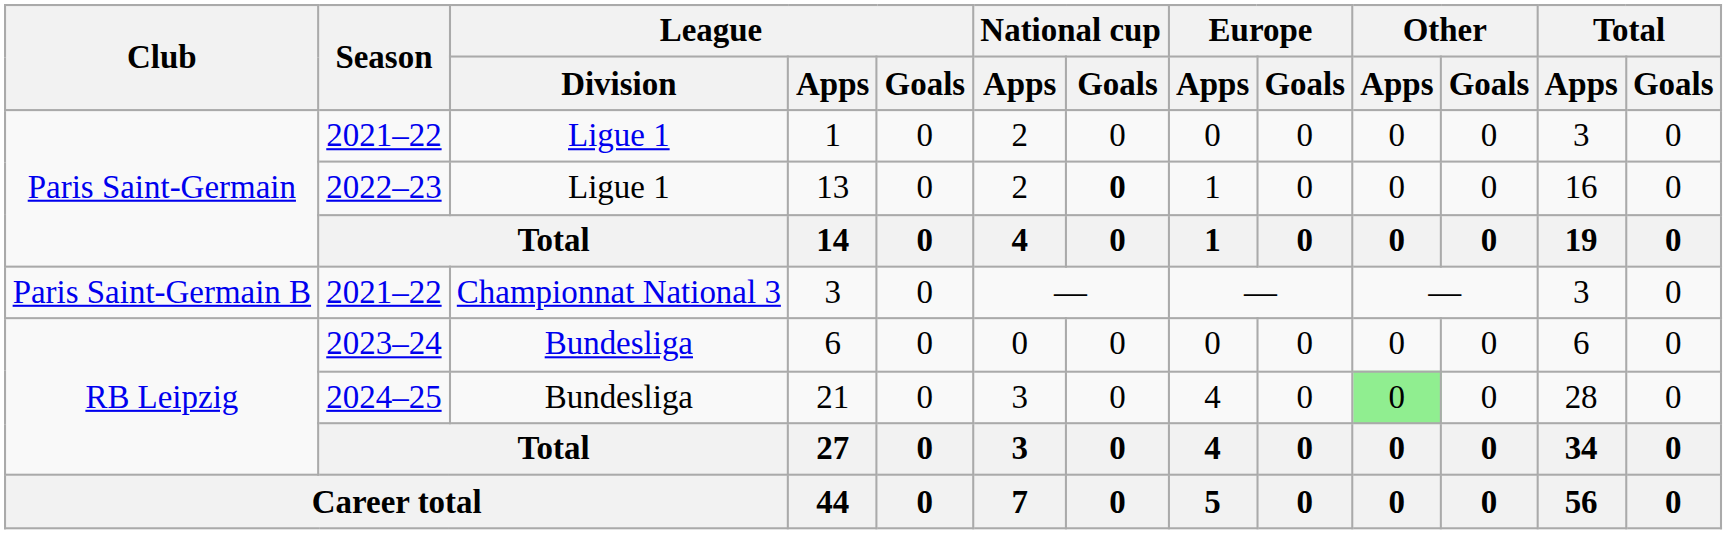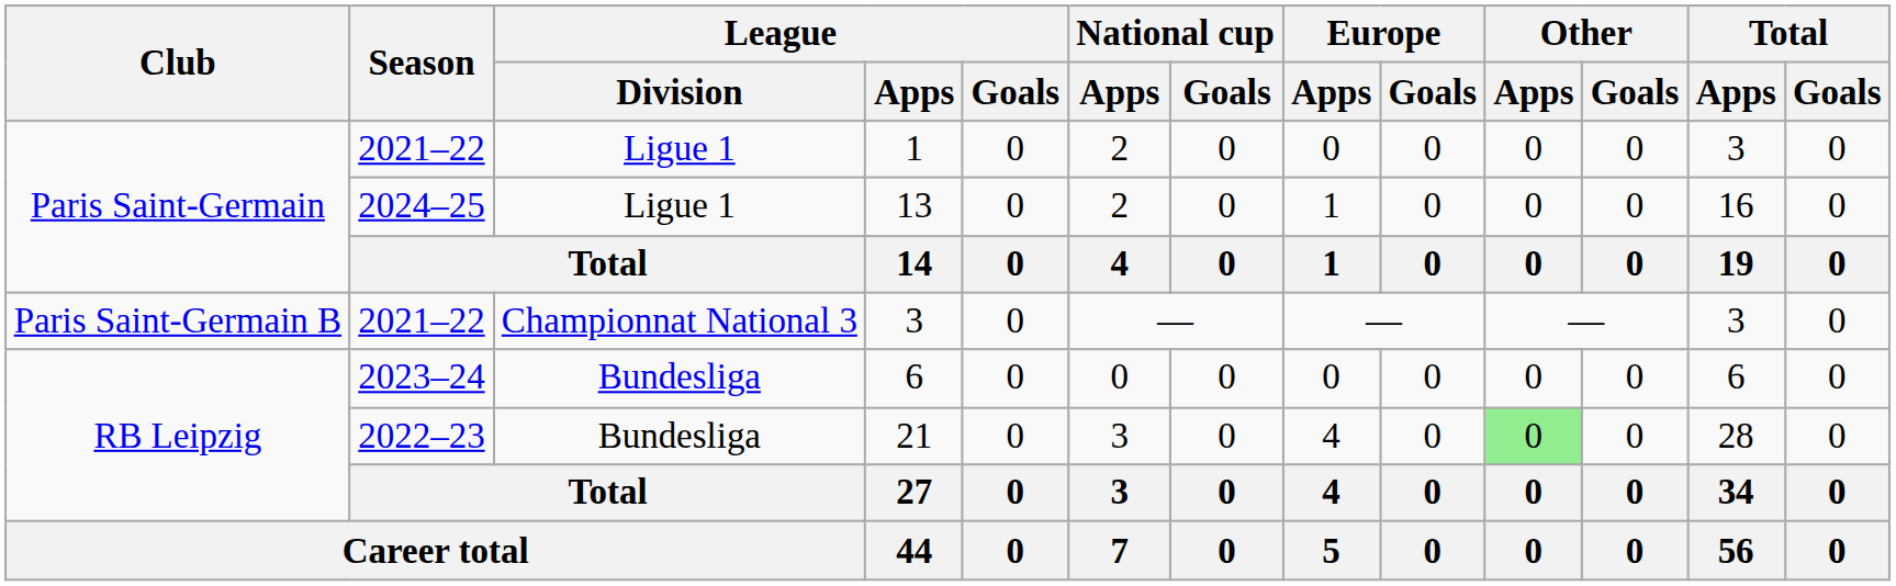13 | Season: 2022–23 -> 2024–25
13 | National cup / Goals: bold -> normal
21 | Season: 2024–25 -> 2022–23
